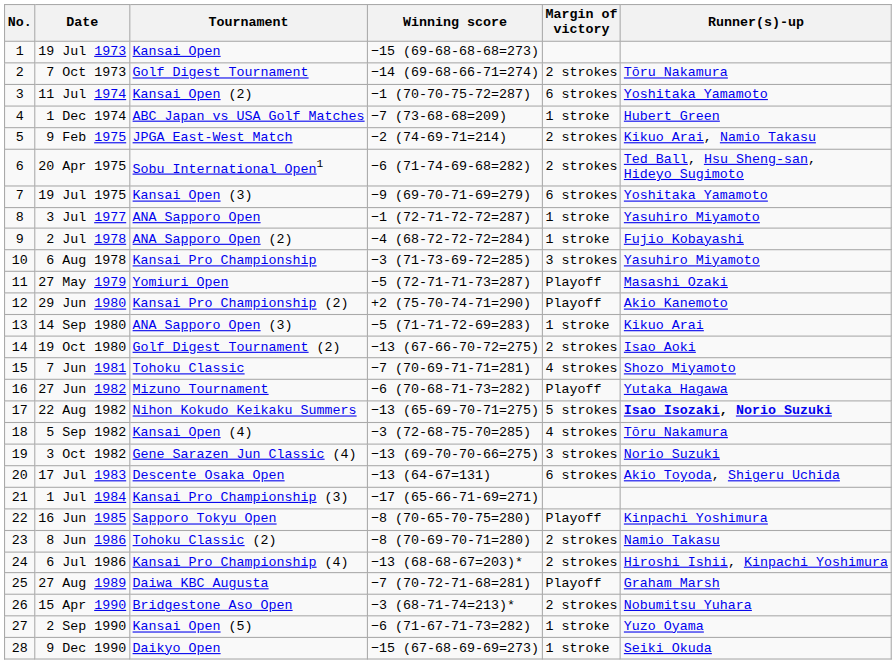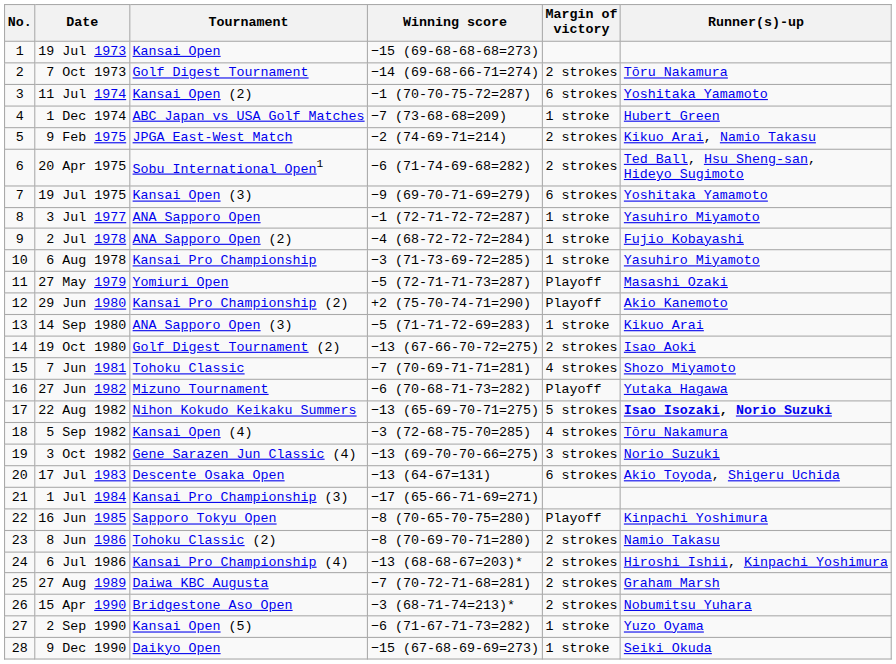6 Aug 1978 | Margin of victory: 3 strokes -> 1 stroke
27 Aug 1989 | Margin of victory: Playoff -> 2 strokes
